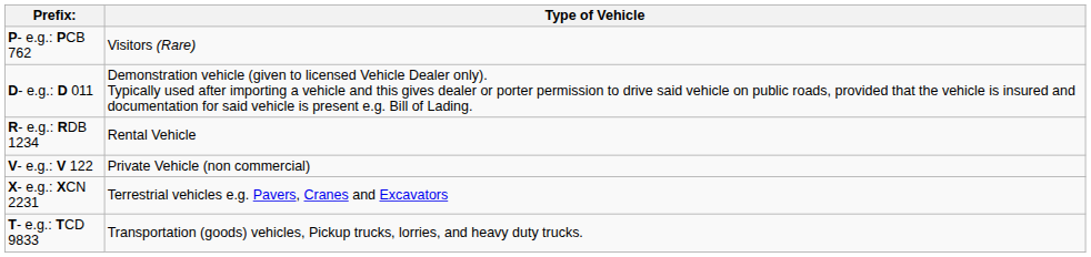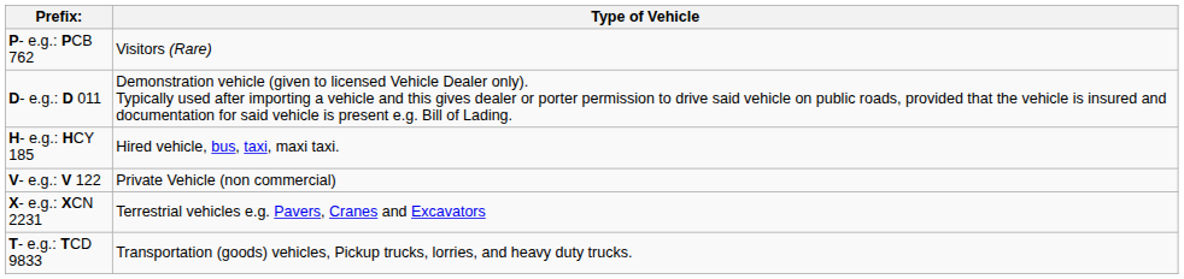- row: R- e.g.: RDB 1234 | Rental Vehicle
+ row: H- e.g.: HCY 185 | Hired vehicle, bus, taxi, maxi taxi.
